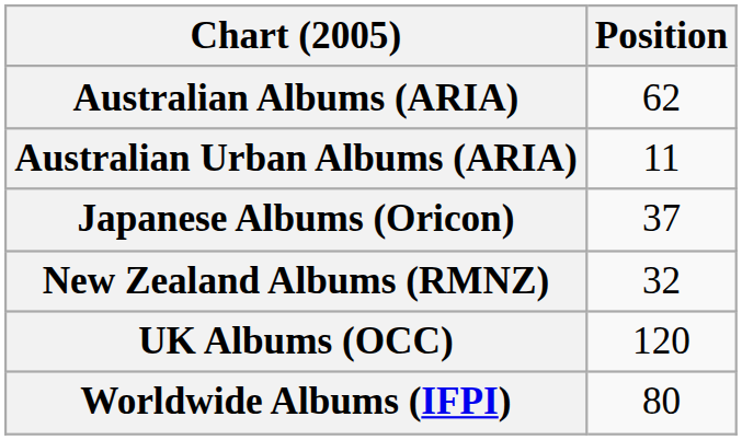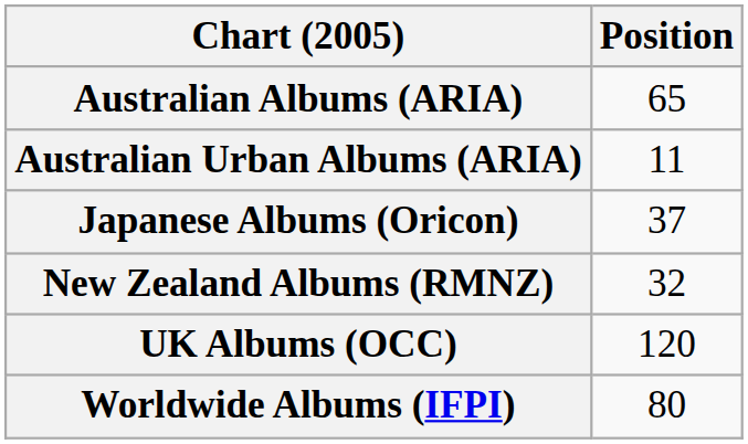Australian Albums (ARIA) | Position: 62 -> 65
